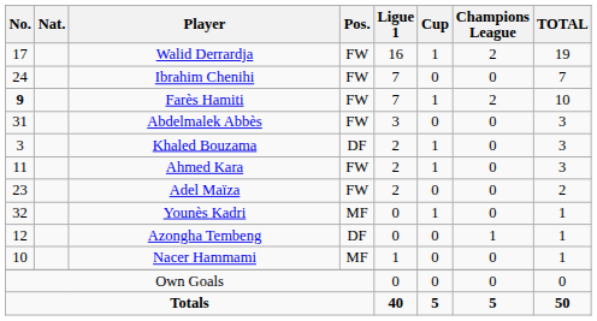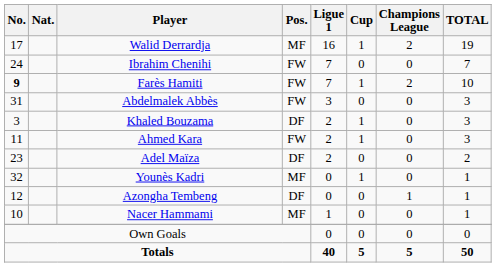Walid Derrardja | Pos.: FW -> MF
Adel Maïza | Pos.: FW -> DF
